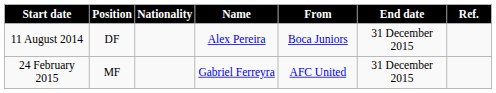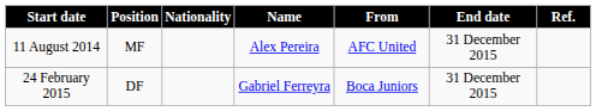11 August 2014 | Position: DF -> MF
11 August 2014 | From: Boca Juniors -> AFC United
24 February 2015 | Position: MF -> DF
24 February 2015 | From: AFC United -> Boca Juniors
